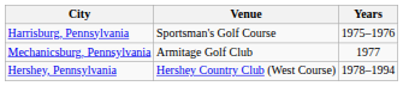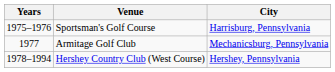columns swapped: Years <-> City
